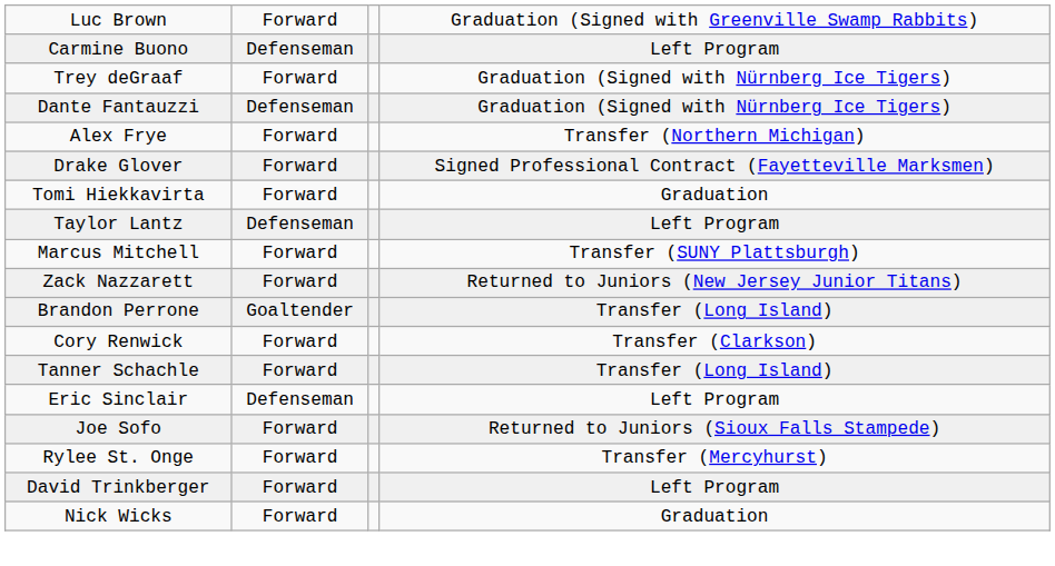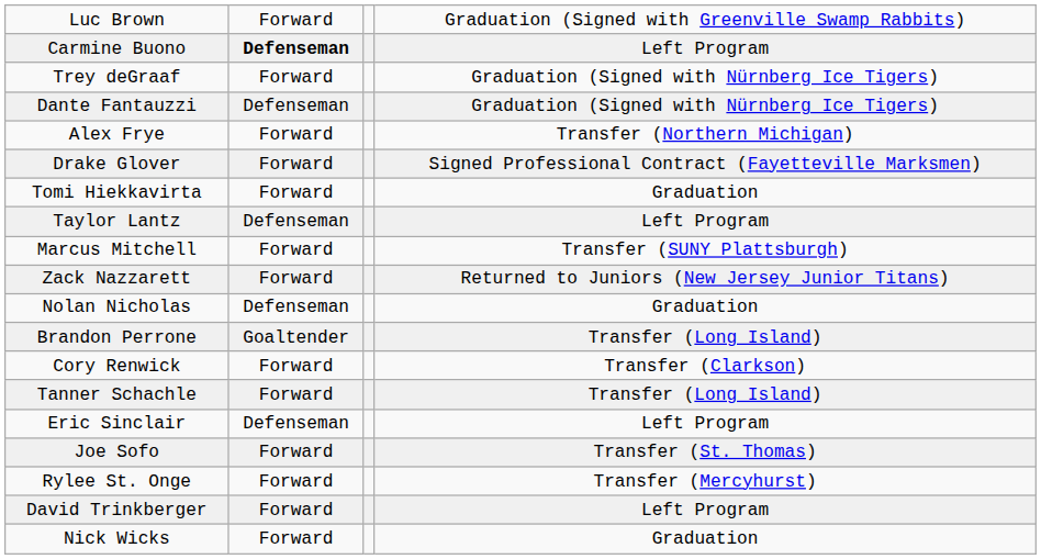Carmine Buono | column 2: normal -> bold
+ row: Nolan Nicholas | Defenseman | Graduation
Joe Sofo | column 4: Returned to Juniors (Sioux Falls Stampede) -> Transfer (St. Thomas)
